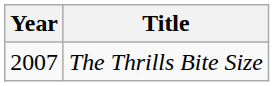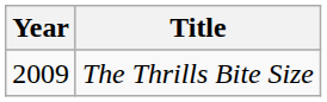The Thrills Bite Size | Year: 2007 -> 2009
